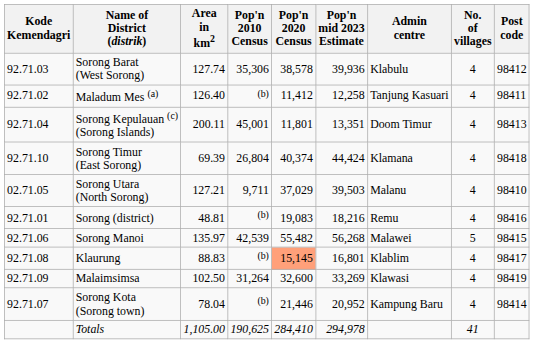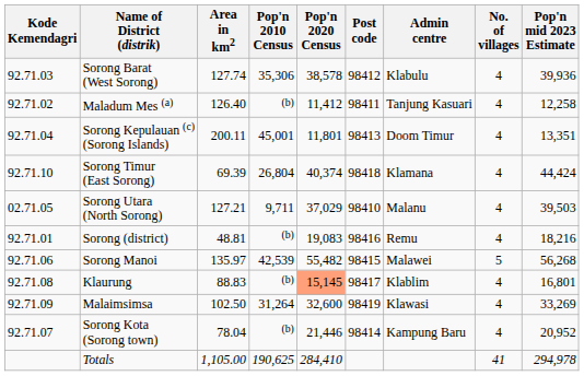columns swapped: Pop'n mid 2023 Estimate <-> Post code
